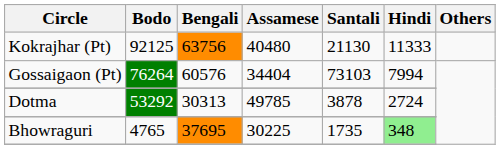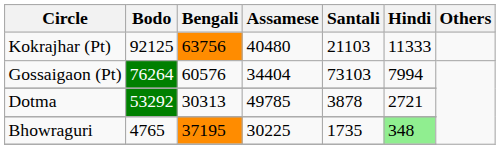Kokrajhar (Pt) | Santali: 21130 -> 21103
Dotma | Hindi: 2724 -> 2721
Bhowraguri | Bengali: 37695 -> 37195
